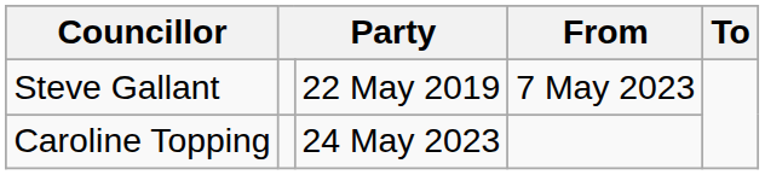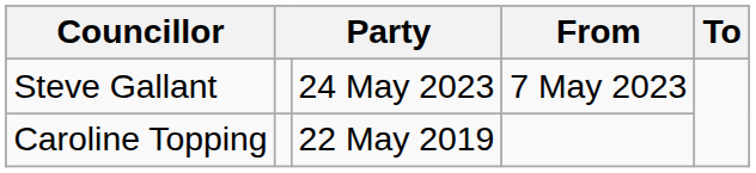Steve Gallant | column 3: 22 May 2019 -> 24 May 2023
Caroline Topping | column 3: 24 May 2023 -> 22 May 2019
